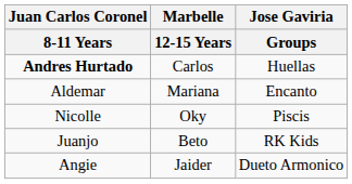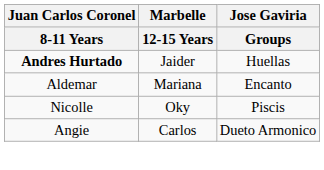Andres Hurtado | Marbelle / 12-15 Years: Carlos -> Jaider
- row: Juanjo | Beto | RK Kids
Angie | Marbelle / 12-15 Years: Jaider -> Carlos
